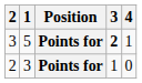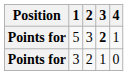columns swapped: Position <-> 2
